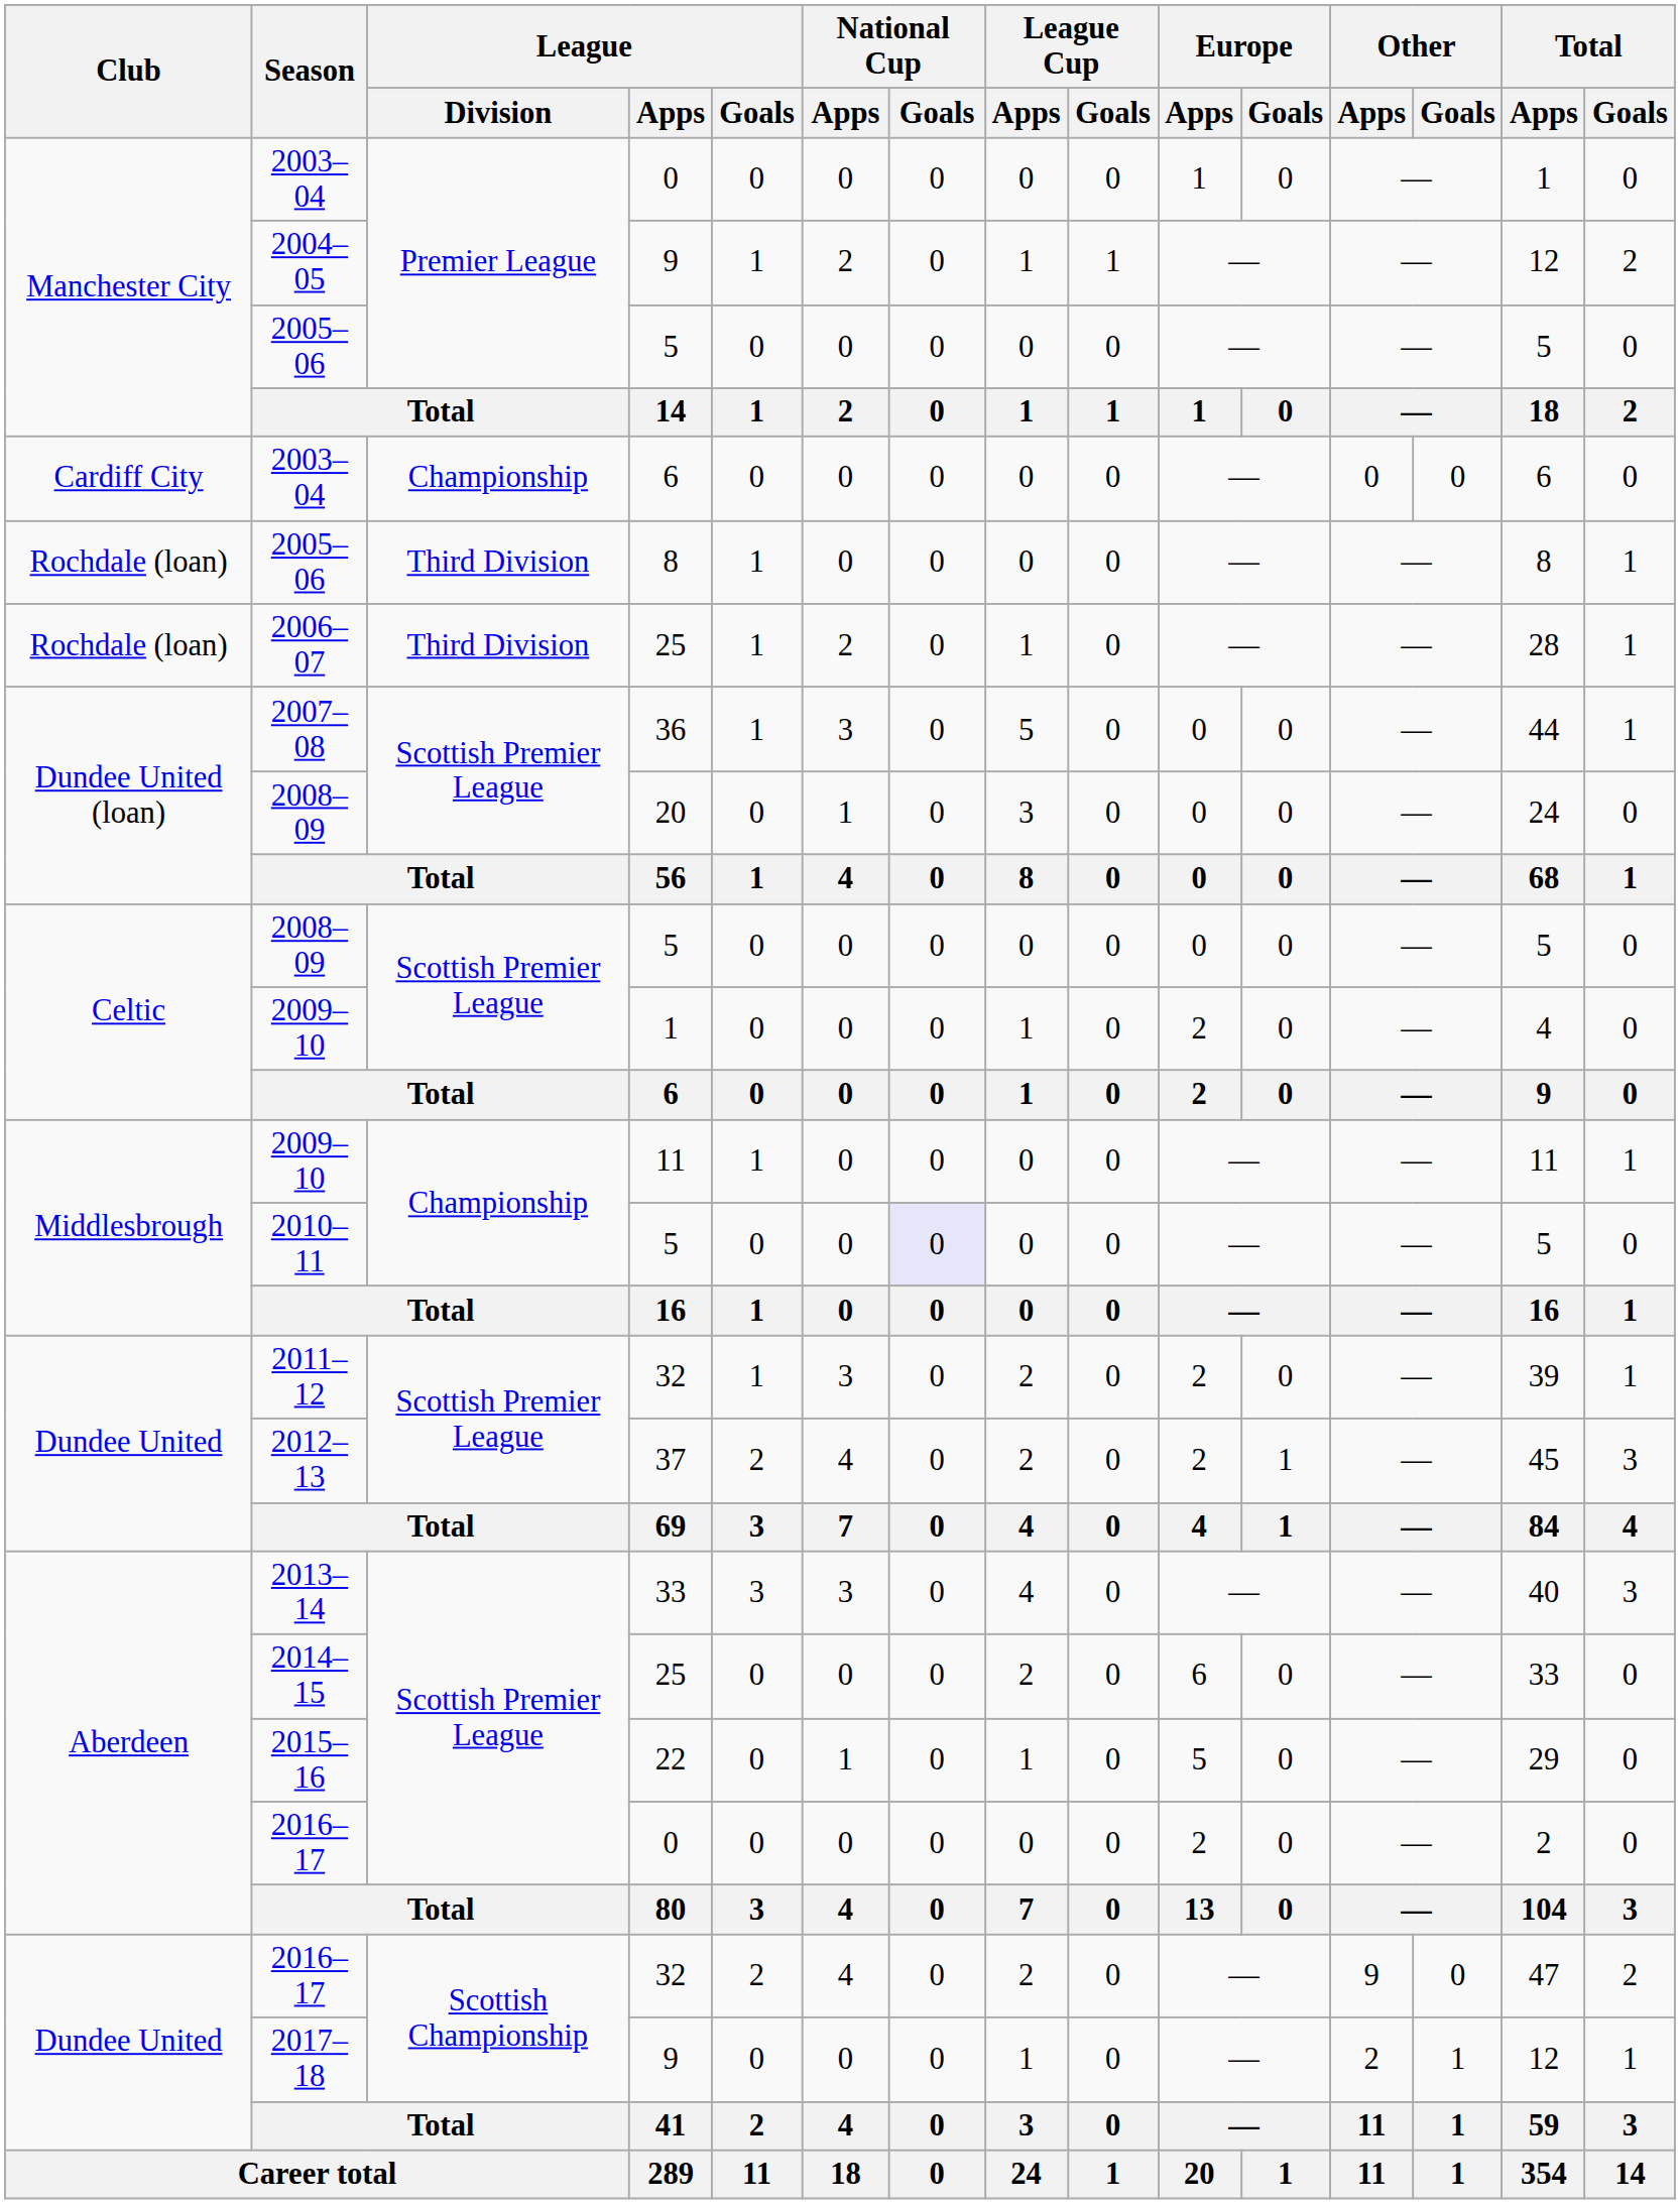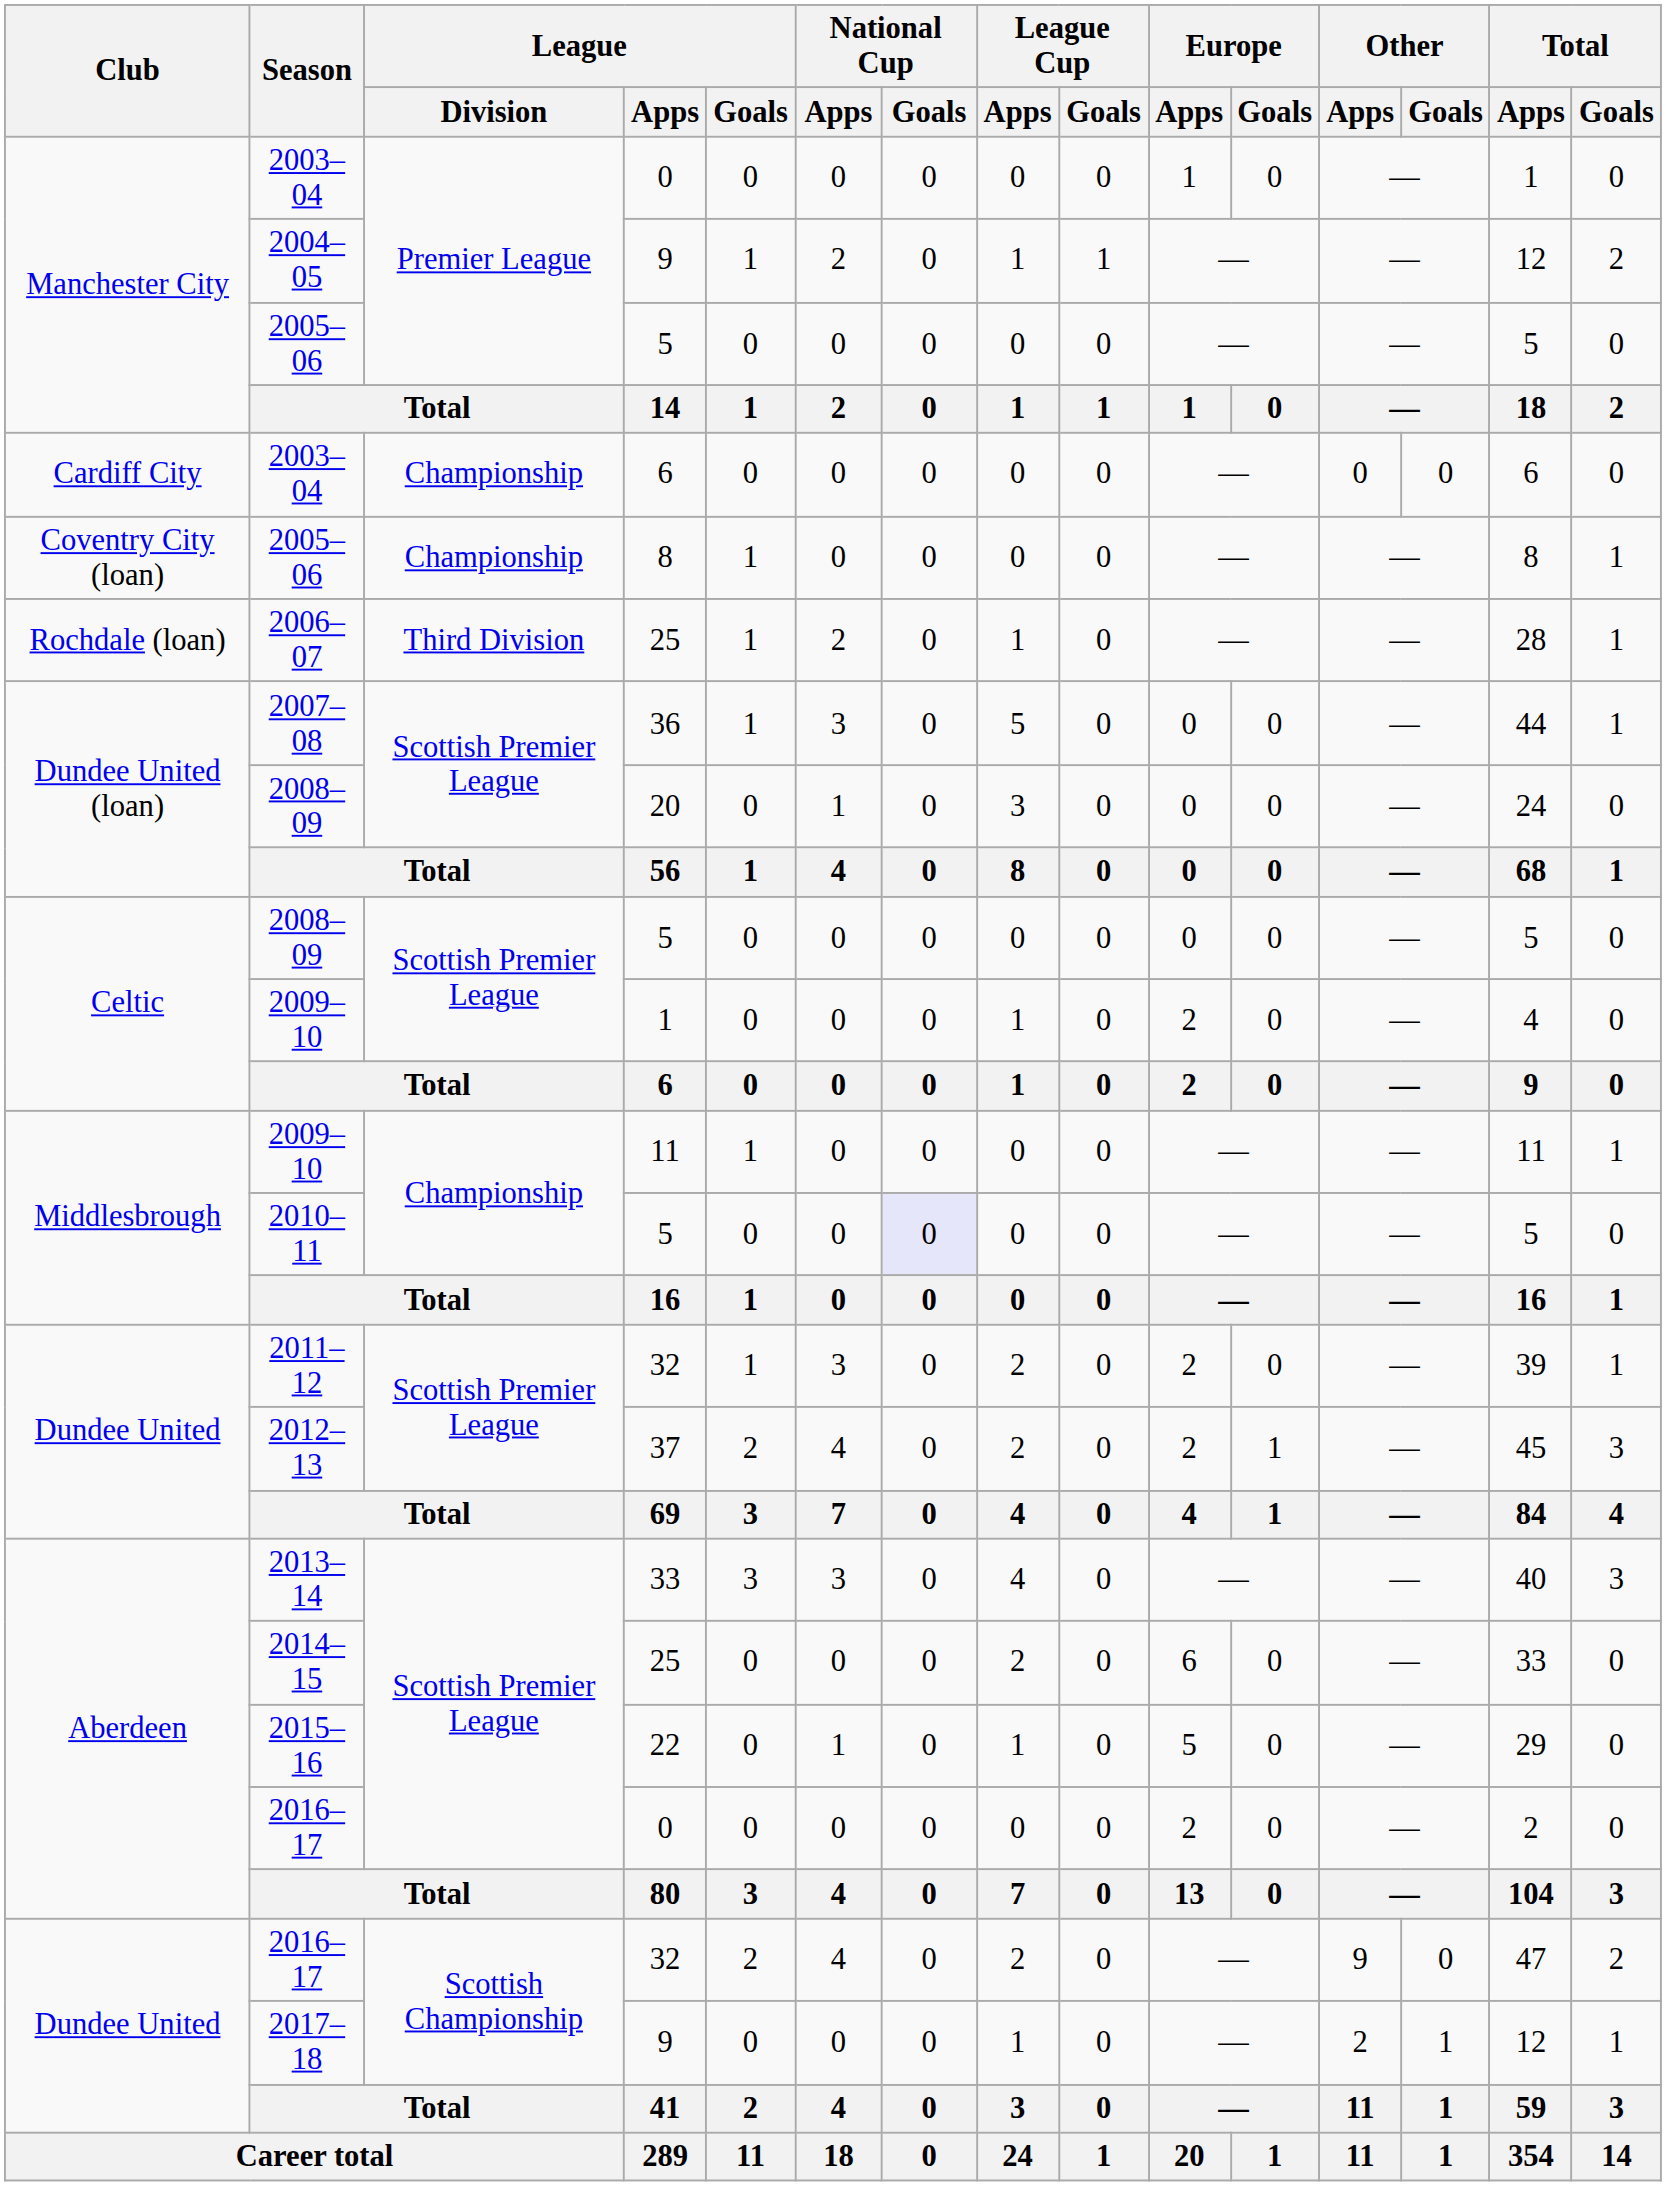2005–06 / 8 | Club: Rochdale (loan) -> Coventry City (loan)
2005–06 / 8 | League / Division: Third Division -> Championship
